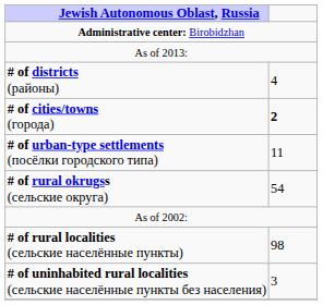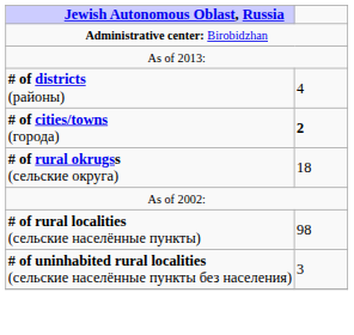- row: # of urban-type settlements (посёлки городского типа) | 11
# of rural okrugss (сельские округа) | column 2: 54 -> 18
